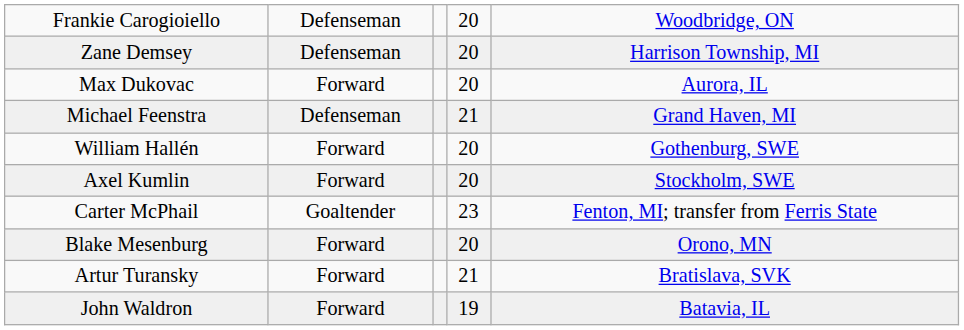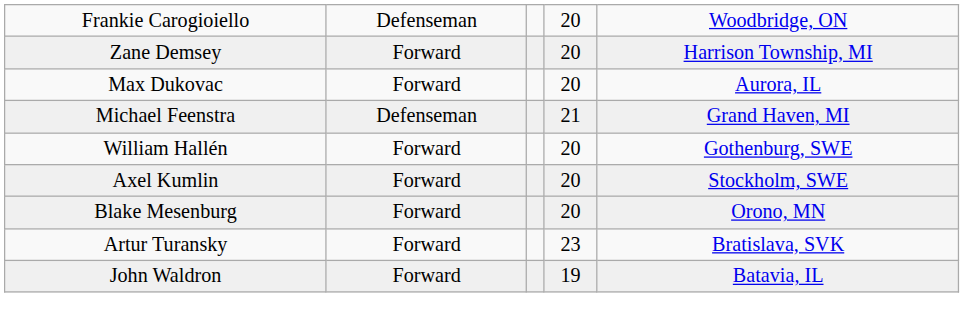Zane Demsey | column 2: Defenseman -> Forward
- row: Carter McPhail | Goaltender | 23 | Fenton, MI; transfer from Ferris State
Artur Turansky | column 4: 21 -> 23
